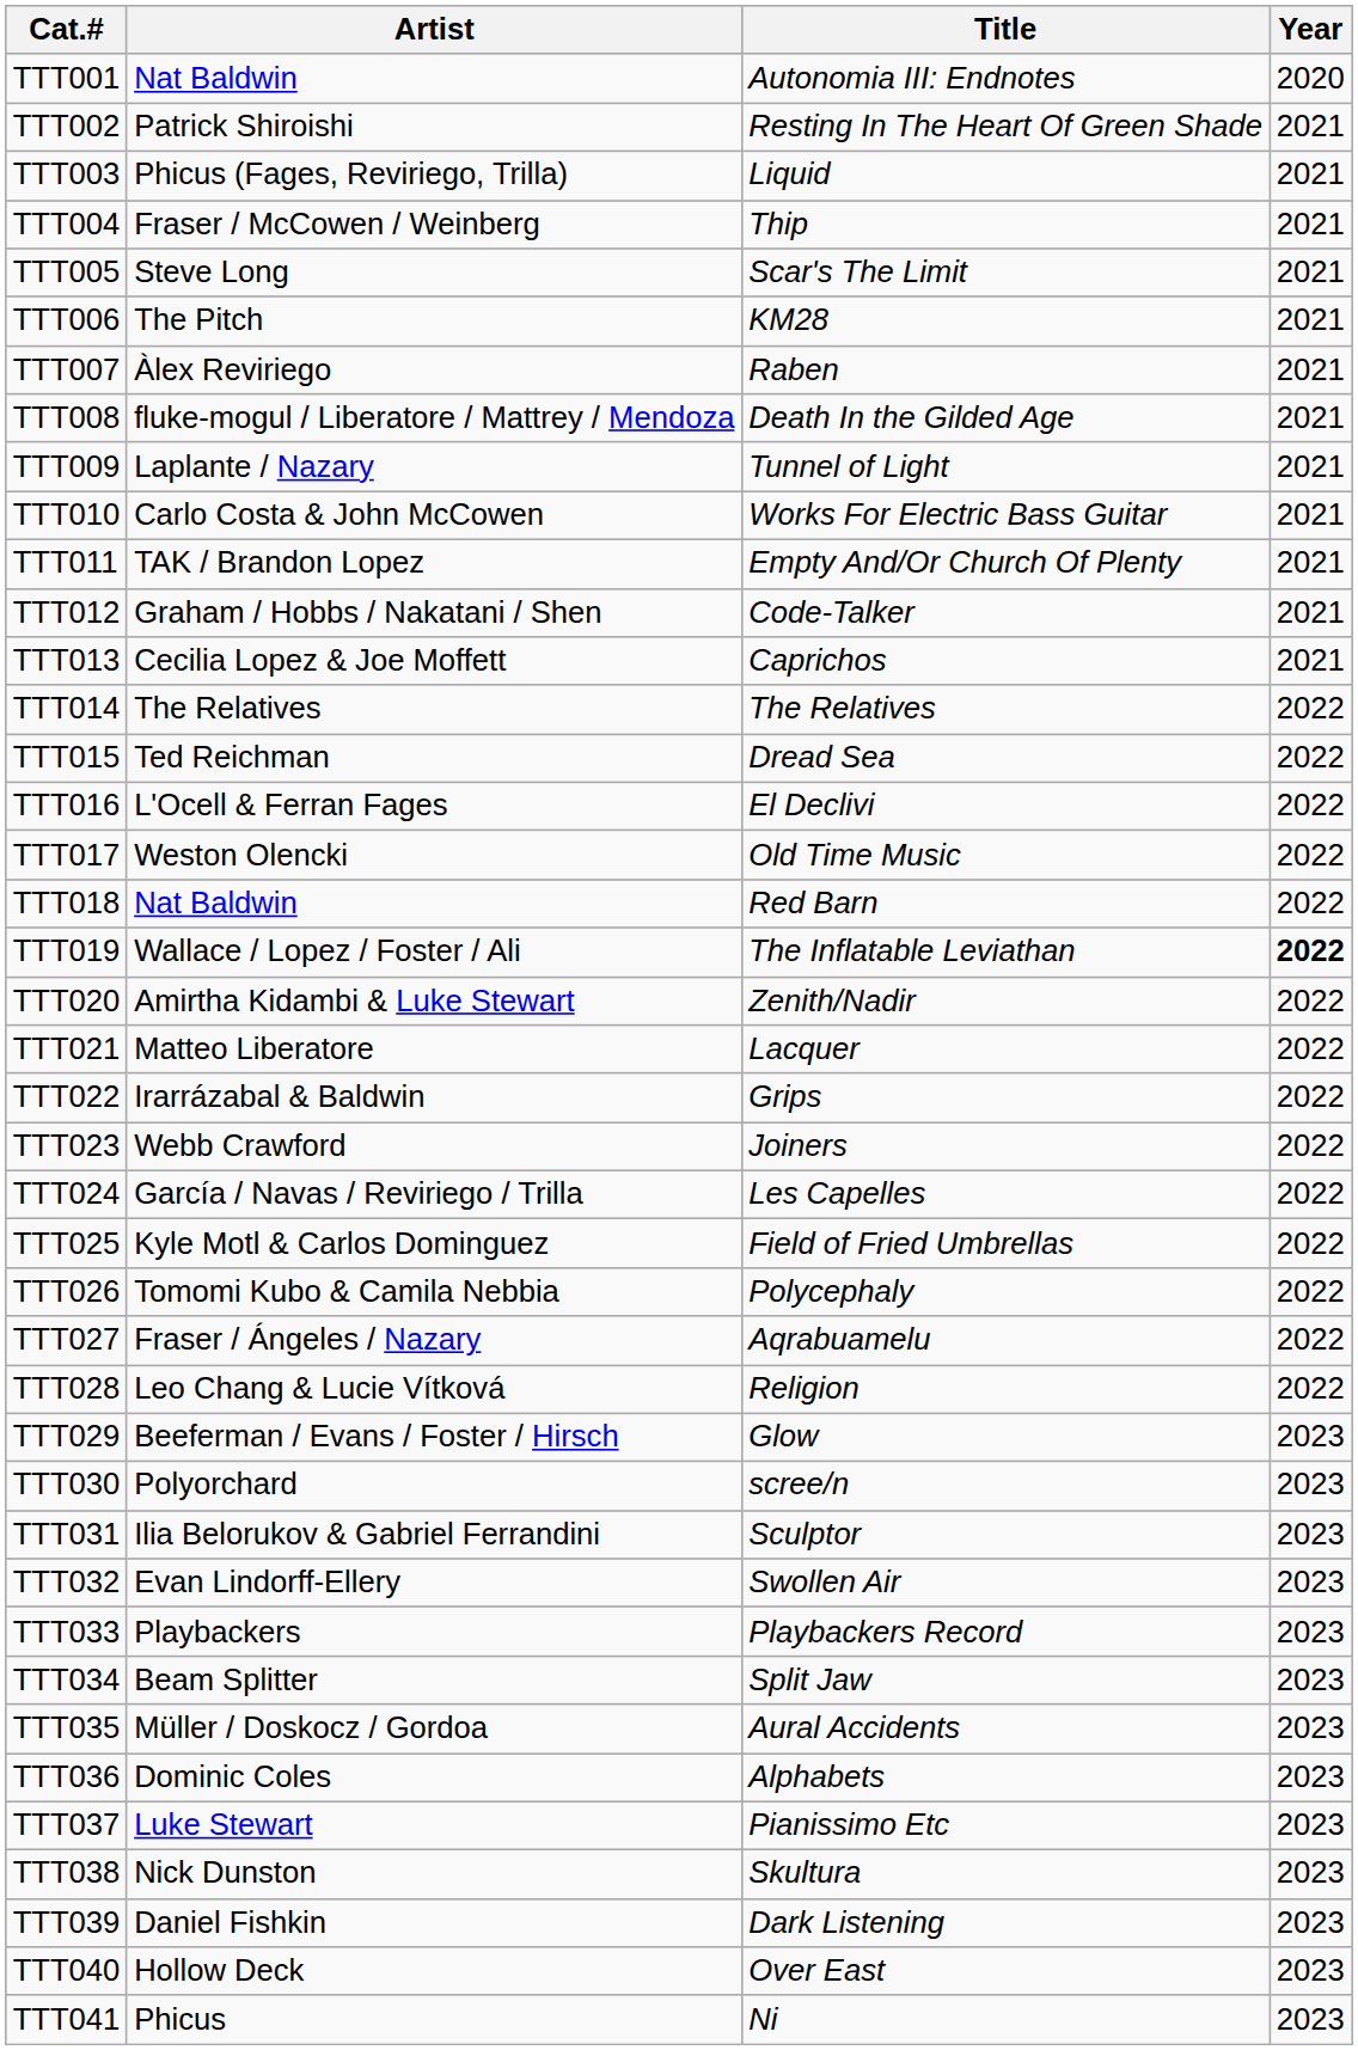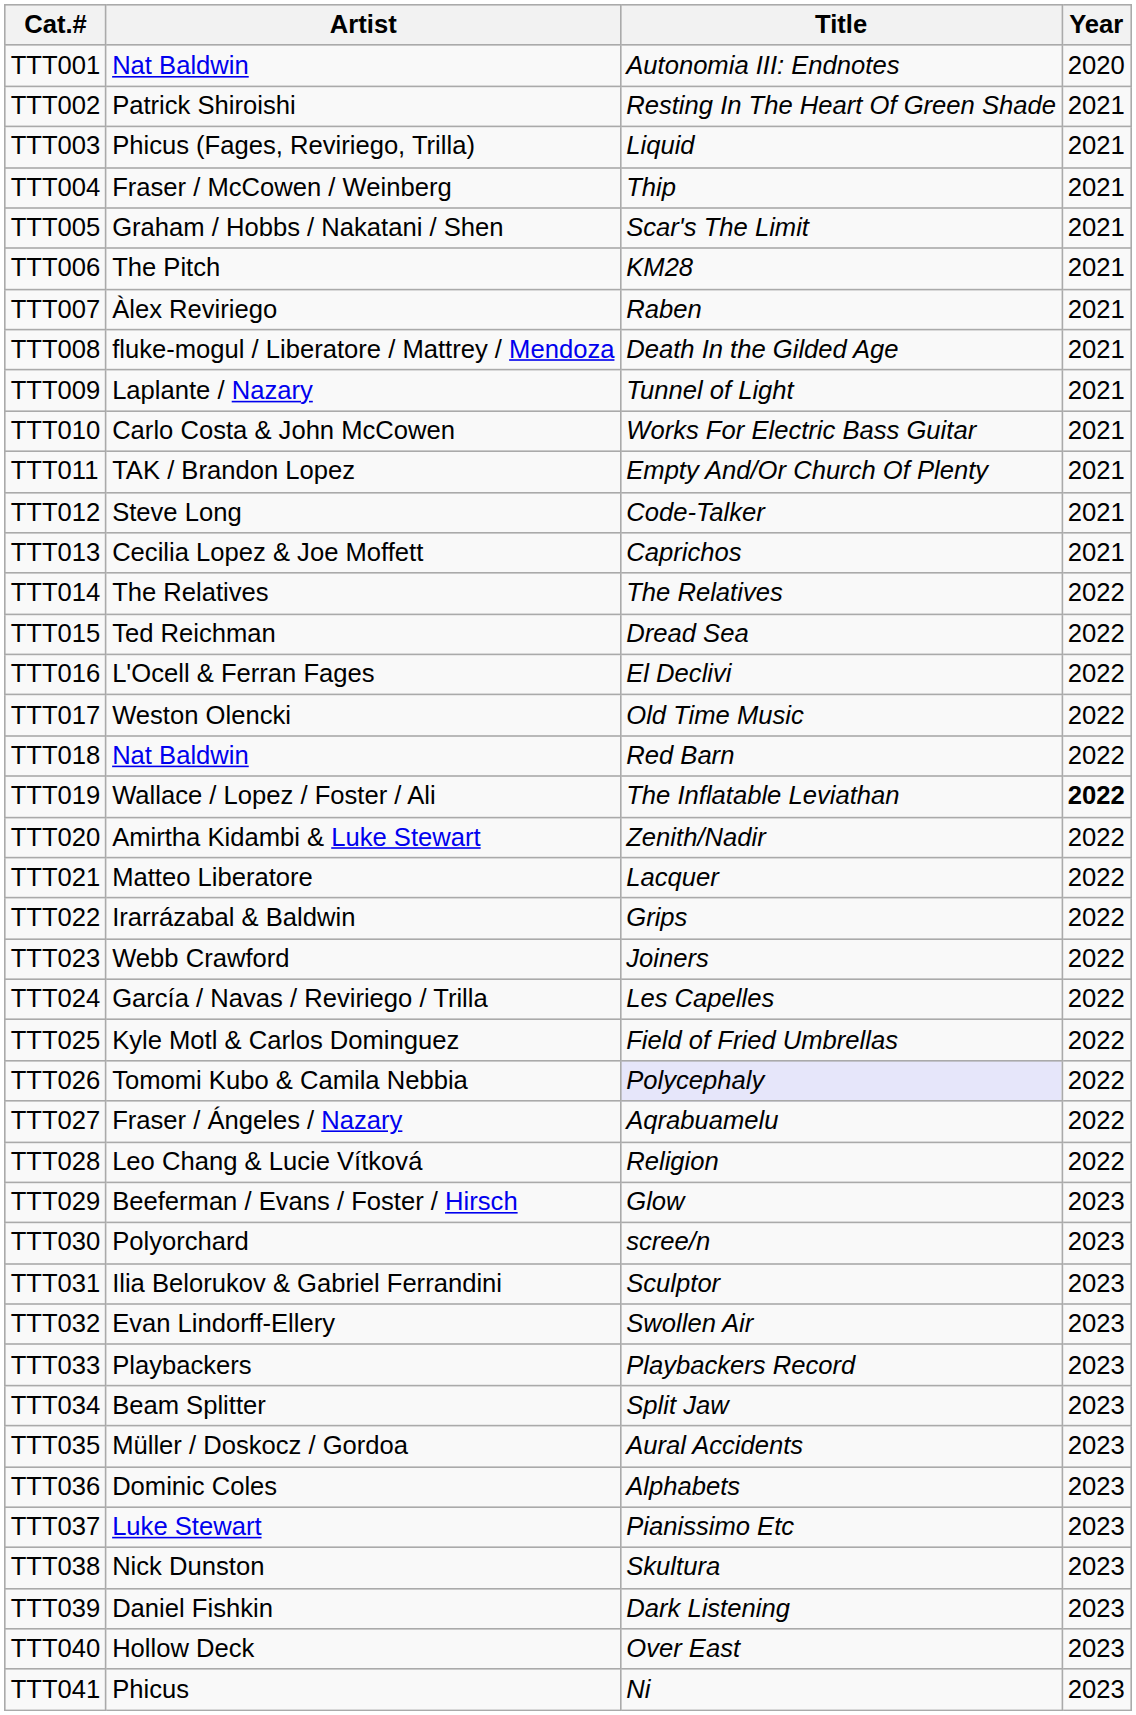TTT005 | Artist: Steve Long -> Graham / Hobbs / Nakatani / Shen
TTT012 | Artist: Graham / Hobbs / Nakatani / Shen -> Steve Long
TTT026 | Title: no background -> lavender background
